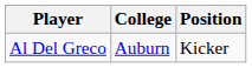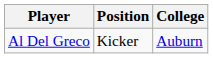columns swapped: Position <-> College
